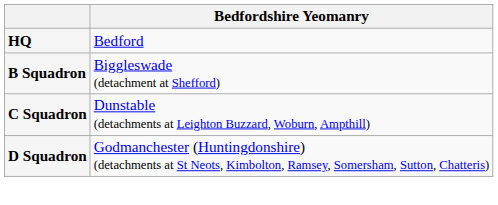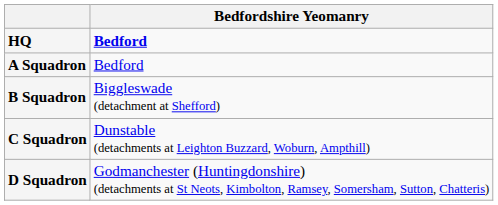HQ | Bedfordshire Yeomanry: normal -> bold
+ row: A Squadron | Bedford
